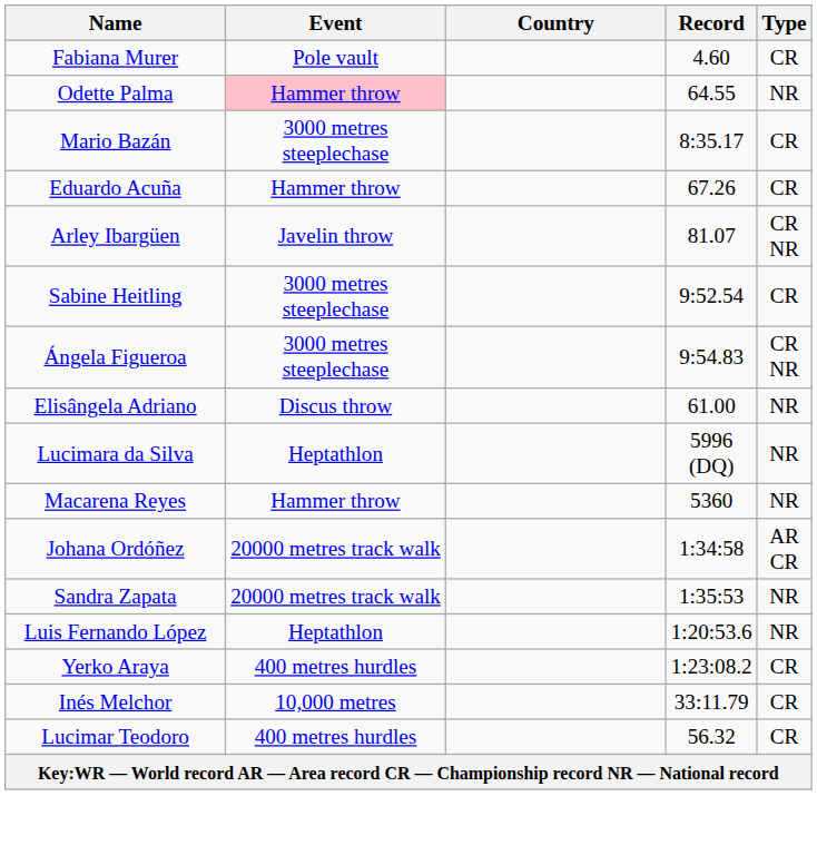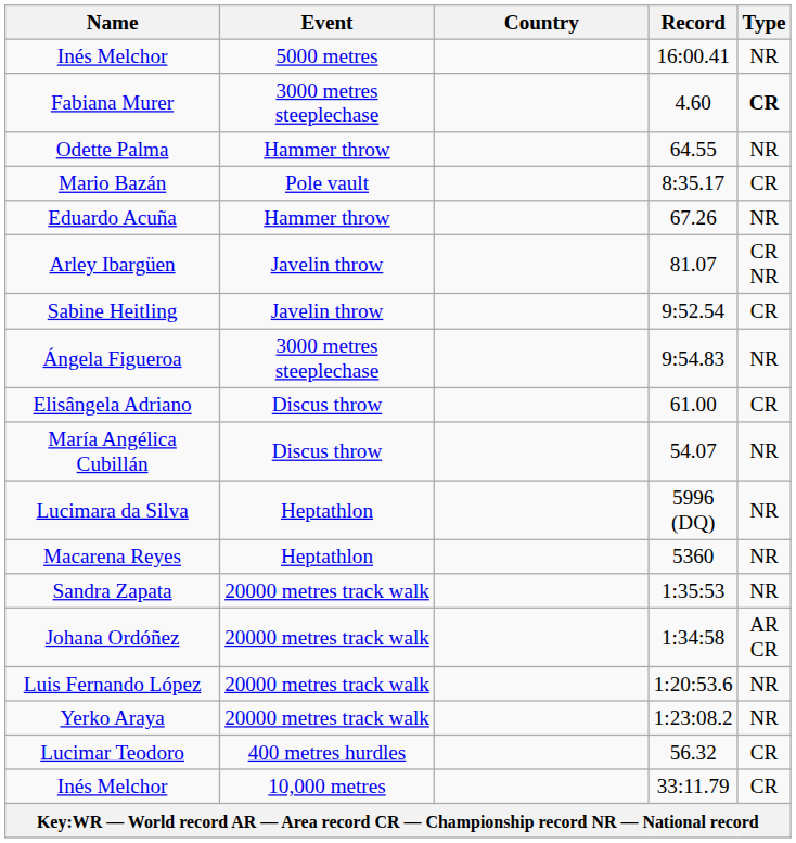+ row: Inés Melchor | 5000 metres | 16:00.41 | NR
Fabiana Murer | Event: Pole vault -> 3000 metres steeplechase
Fabiana Murer | Type: normal -> bold
Odette Palma | Event: pink background -> no background
Mario Bazán | Event: 3000 metres steeplechase -> Pole vault
Eduardo Acuña | Type: CR -> NR
Sabine Heitling | Event: 3000 metres steeplechase -> Javelin throw
Ángela Figueroa | Type: CR NR -> NR
Elisângela Adriano | Type: NR -> CR
+ row: María Angélica Cubillán | Discus throw | 54.07 | NR
Macarena Reyes | Event: Hammer throw -> Heptathlon
rows swapped: Johana Ordóñez <-> Sandra Zapata
Luis Fernando López | Event: Heptathlon -> 20000 metres track walk
Yerko Araya | Event: 400 metres hurdles -> 20000 metres track walk
Yerko Araya | Type: CR -> NR
rows swapped: Inés Melchor / 33:11.79 <-> Lucimar Teodoro
